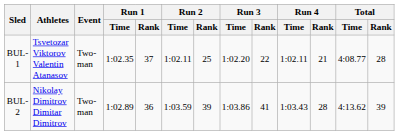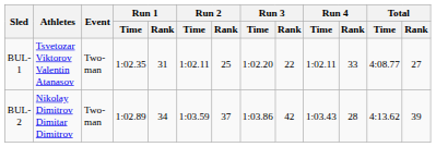BUL-1 | Run 1 / Rank: 37 -> 31
BUL-1 | Run 4 / Rank: 21 -> 33
BUL-1 | Total / Rank: 28 -> 27
BUL-2 | Run 1 / Rank: 36 -> 34
BUL-2 | Run 2 / Rank: 39 -> 37
BUL-2 | Run 3 / Rank: 41 -> 42
